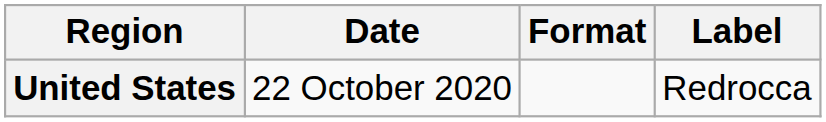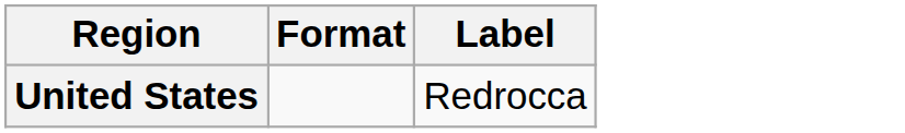- column: Date | 22 October 2020
